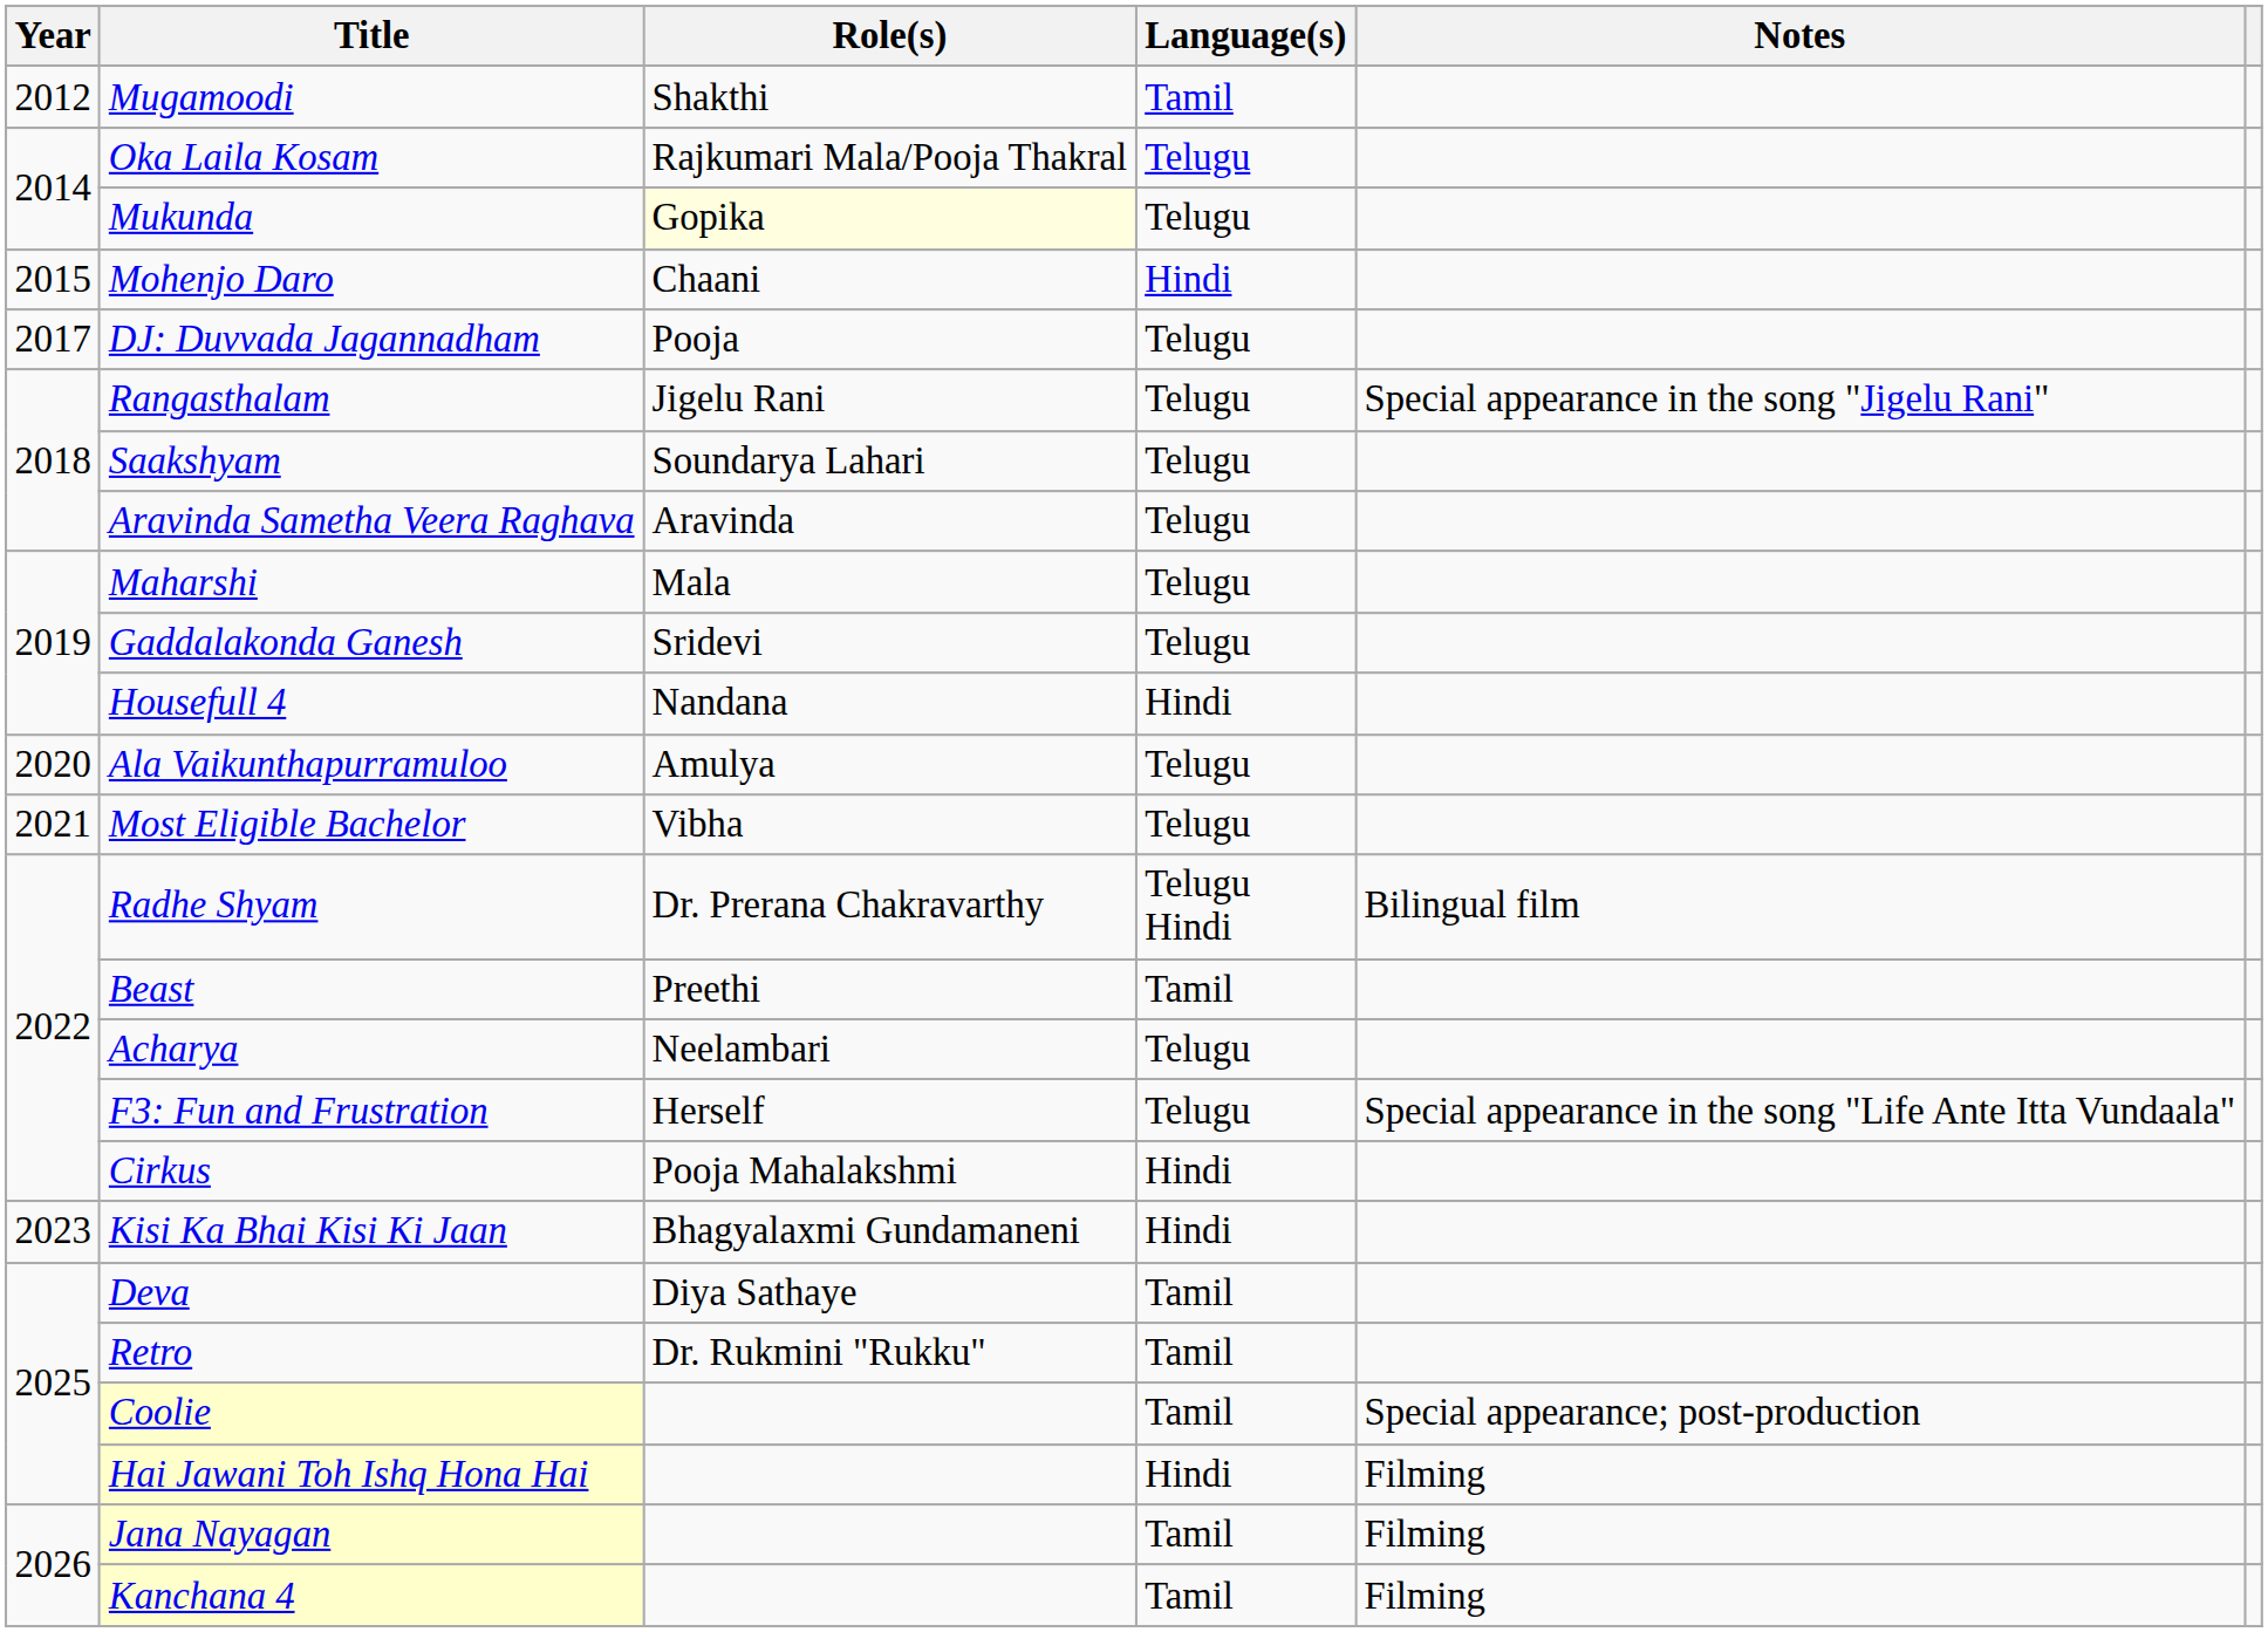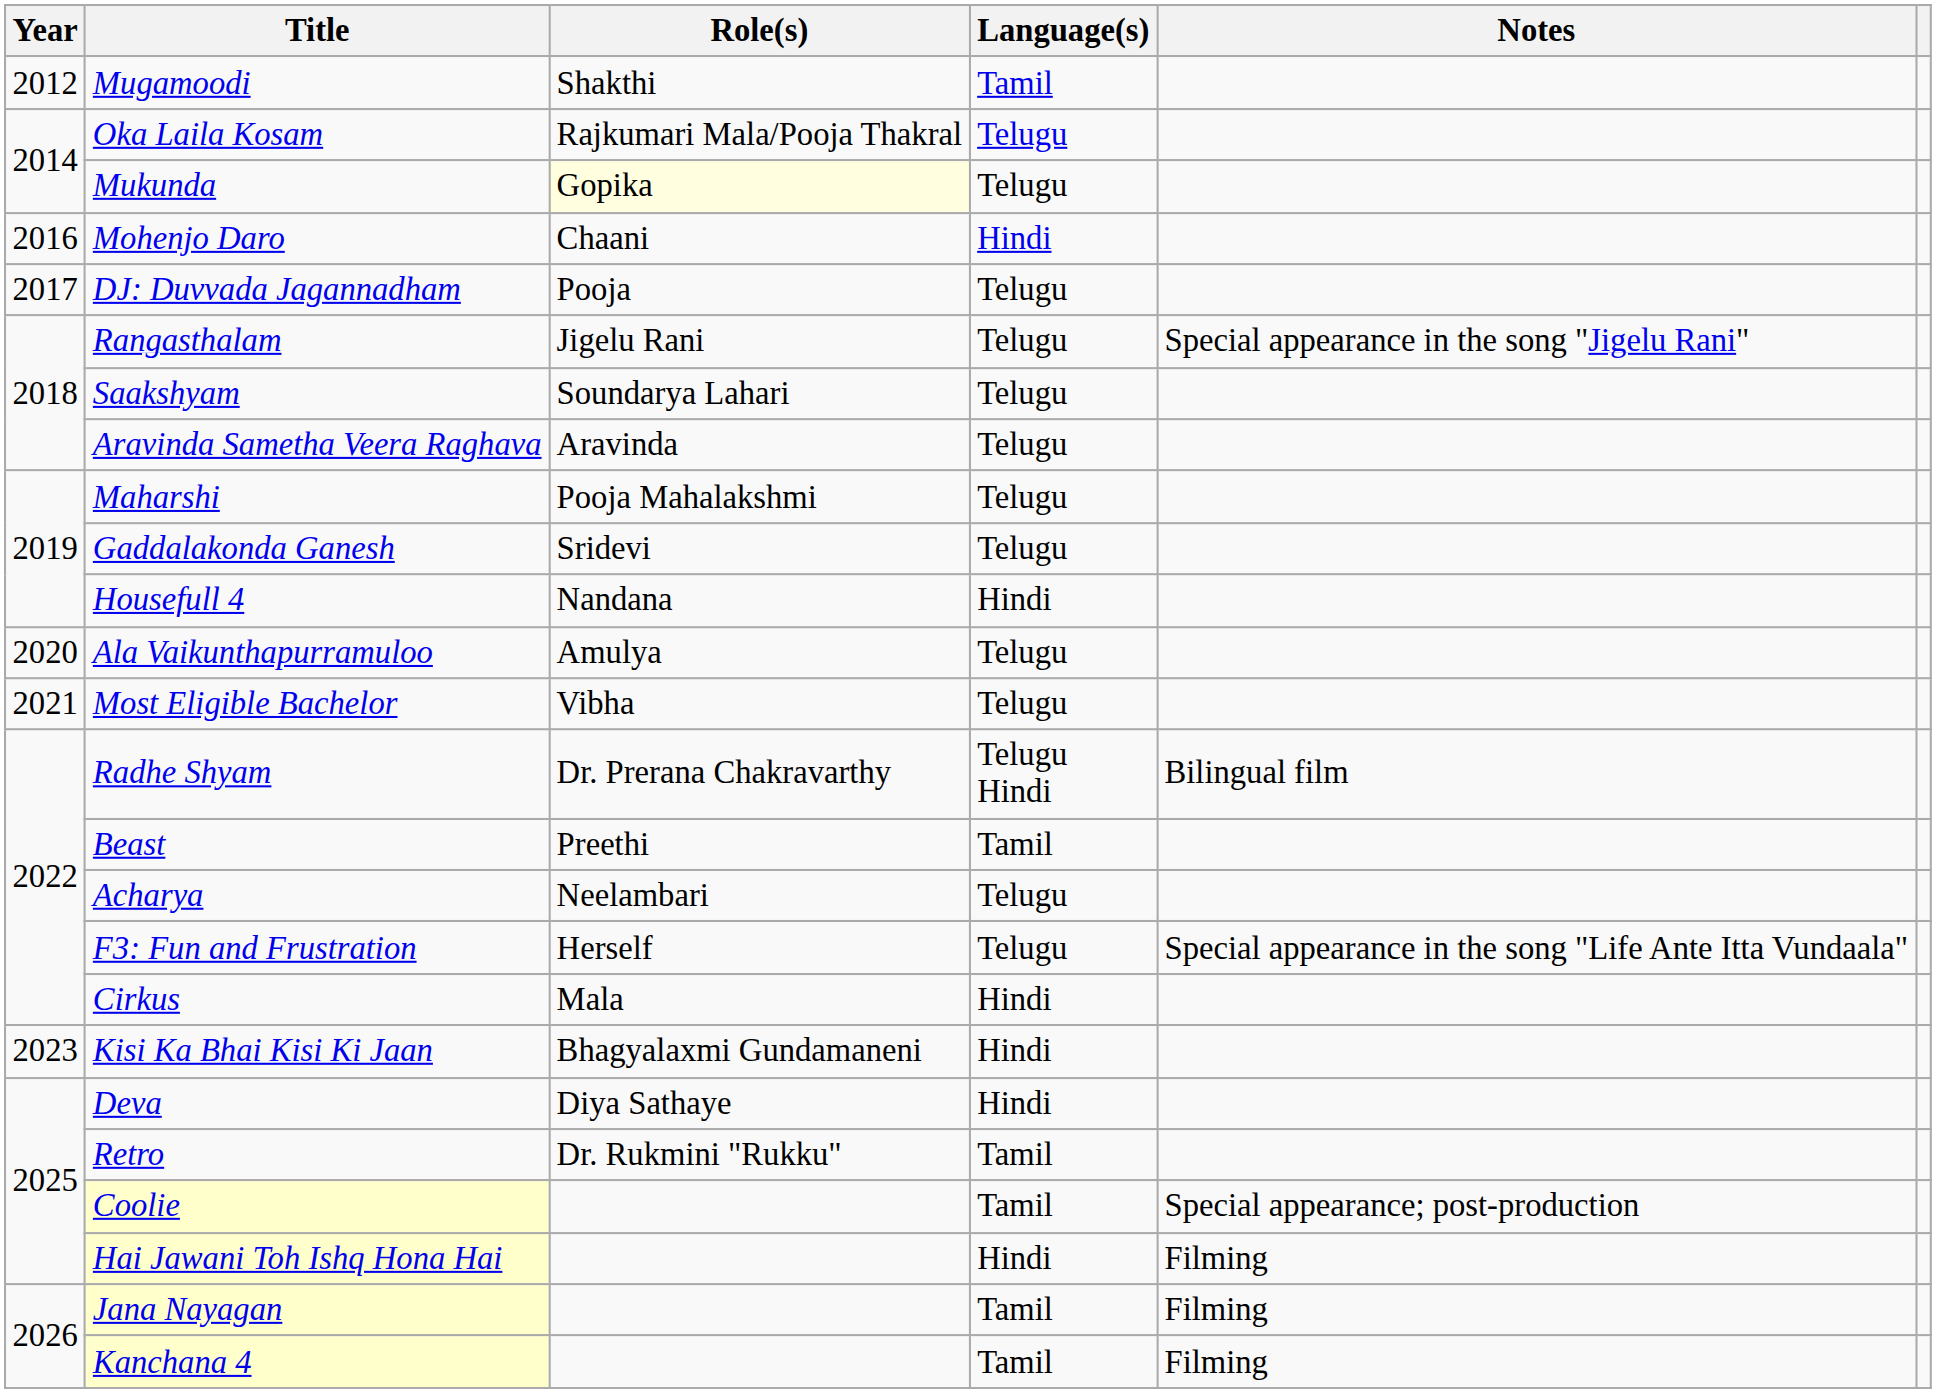Mohenjo Daro | Year: 2015 -> 2016
Maharshi | Role(s): Mala -> Pooja Mahalakshmi
Cirkus | Role(s): Pooja Mahalakshmi -> Mala
Deva | Language(s): Tamil -> Hindi
